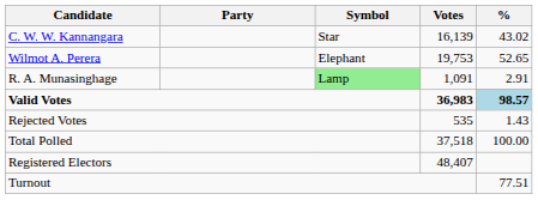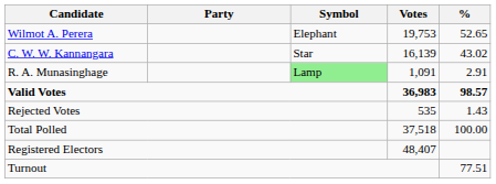rows swapped: Wilmot A. Perera <-> C. W. W. Kannangara
Valid Votes | %: lightblue background -> no background
